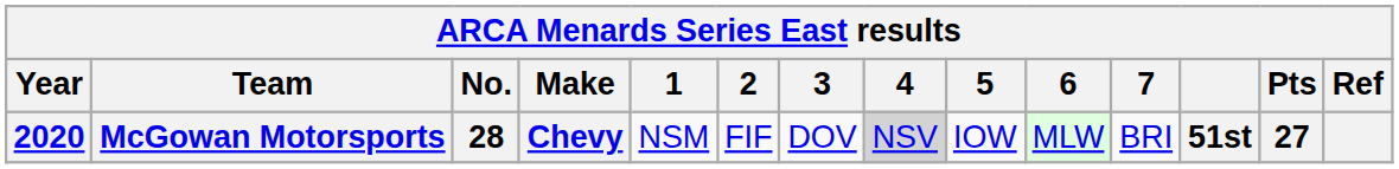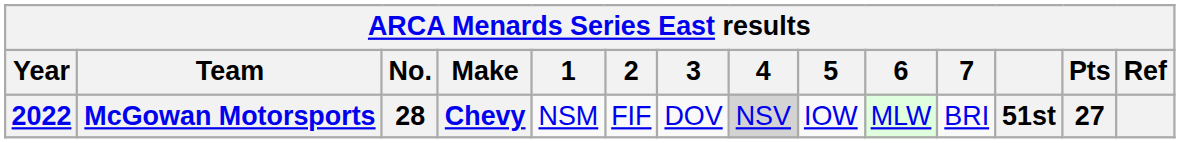McGowan Motorsports | Year: 2020 -> 2022
